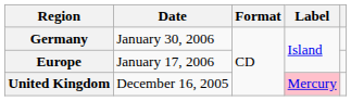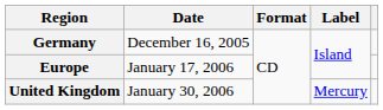Germany | Date: January 30, 2006 -> December 16, 2005
United Kingdom | Date: December 16, 2005 -> January 30, 2006
United Kingdom | Label: pink background -> no background
